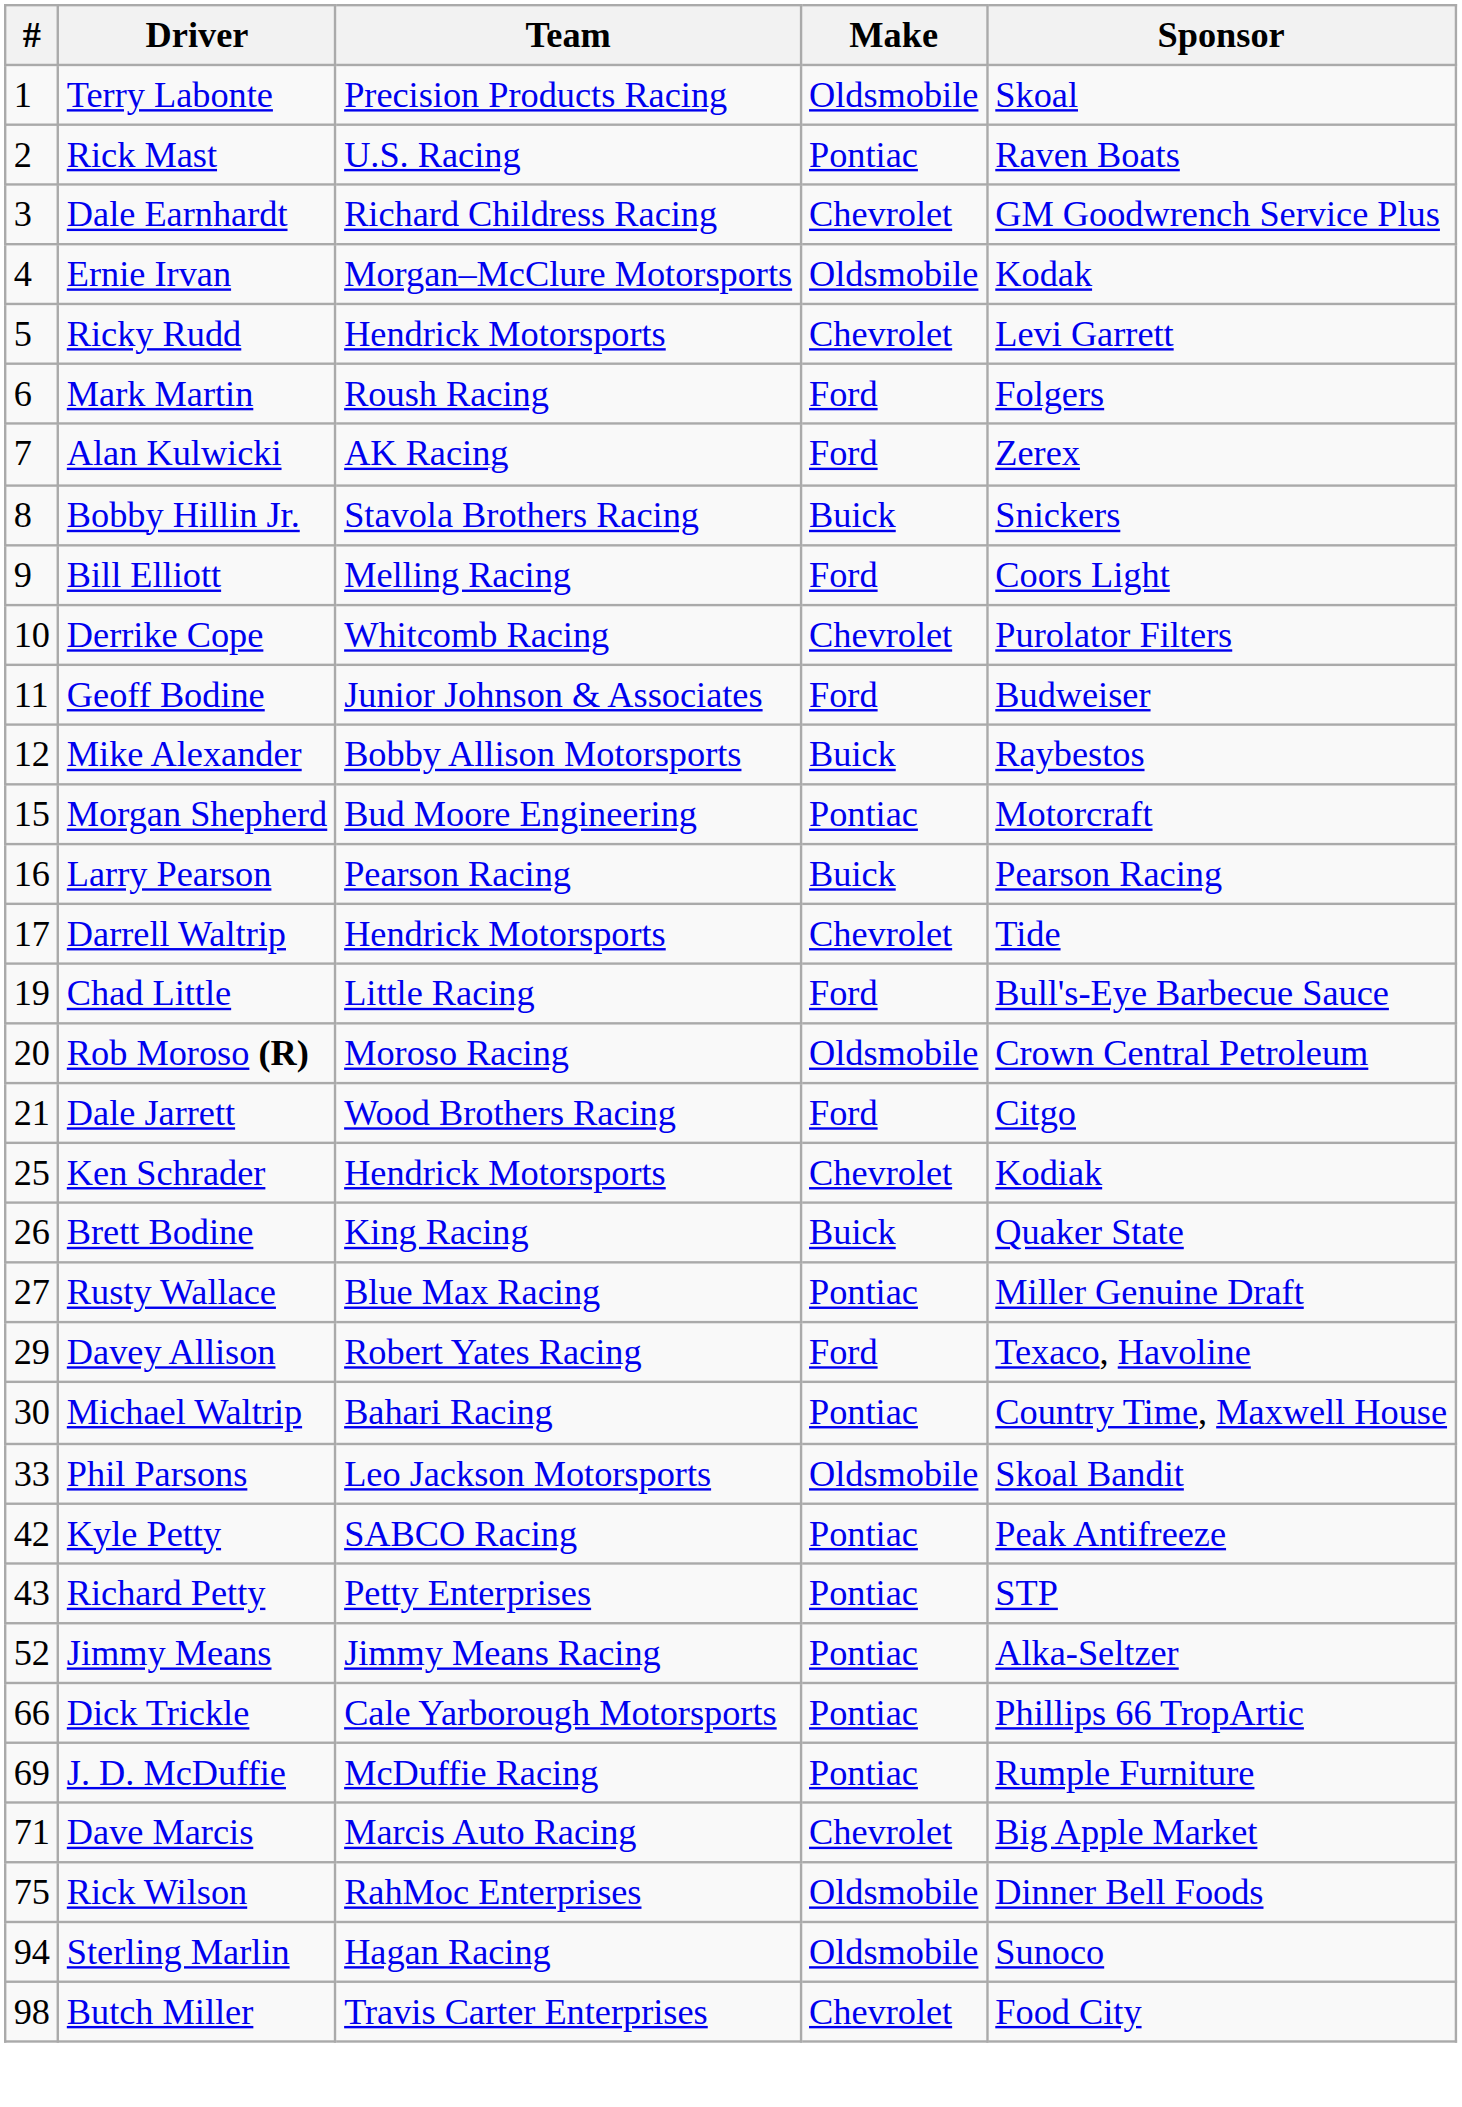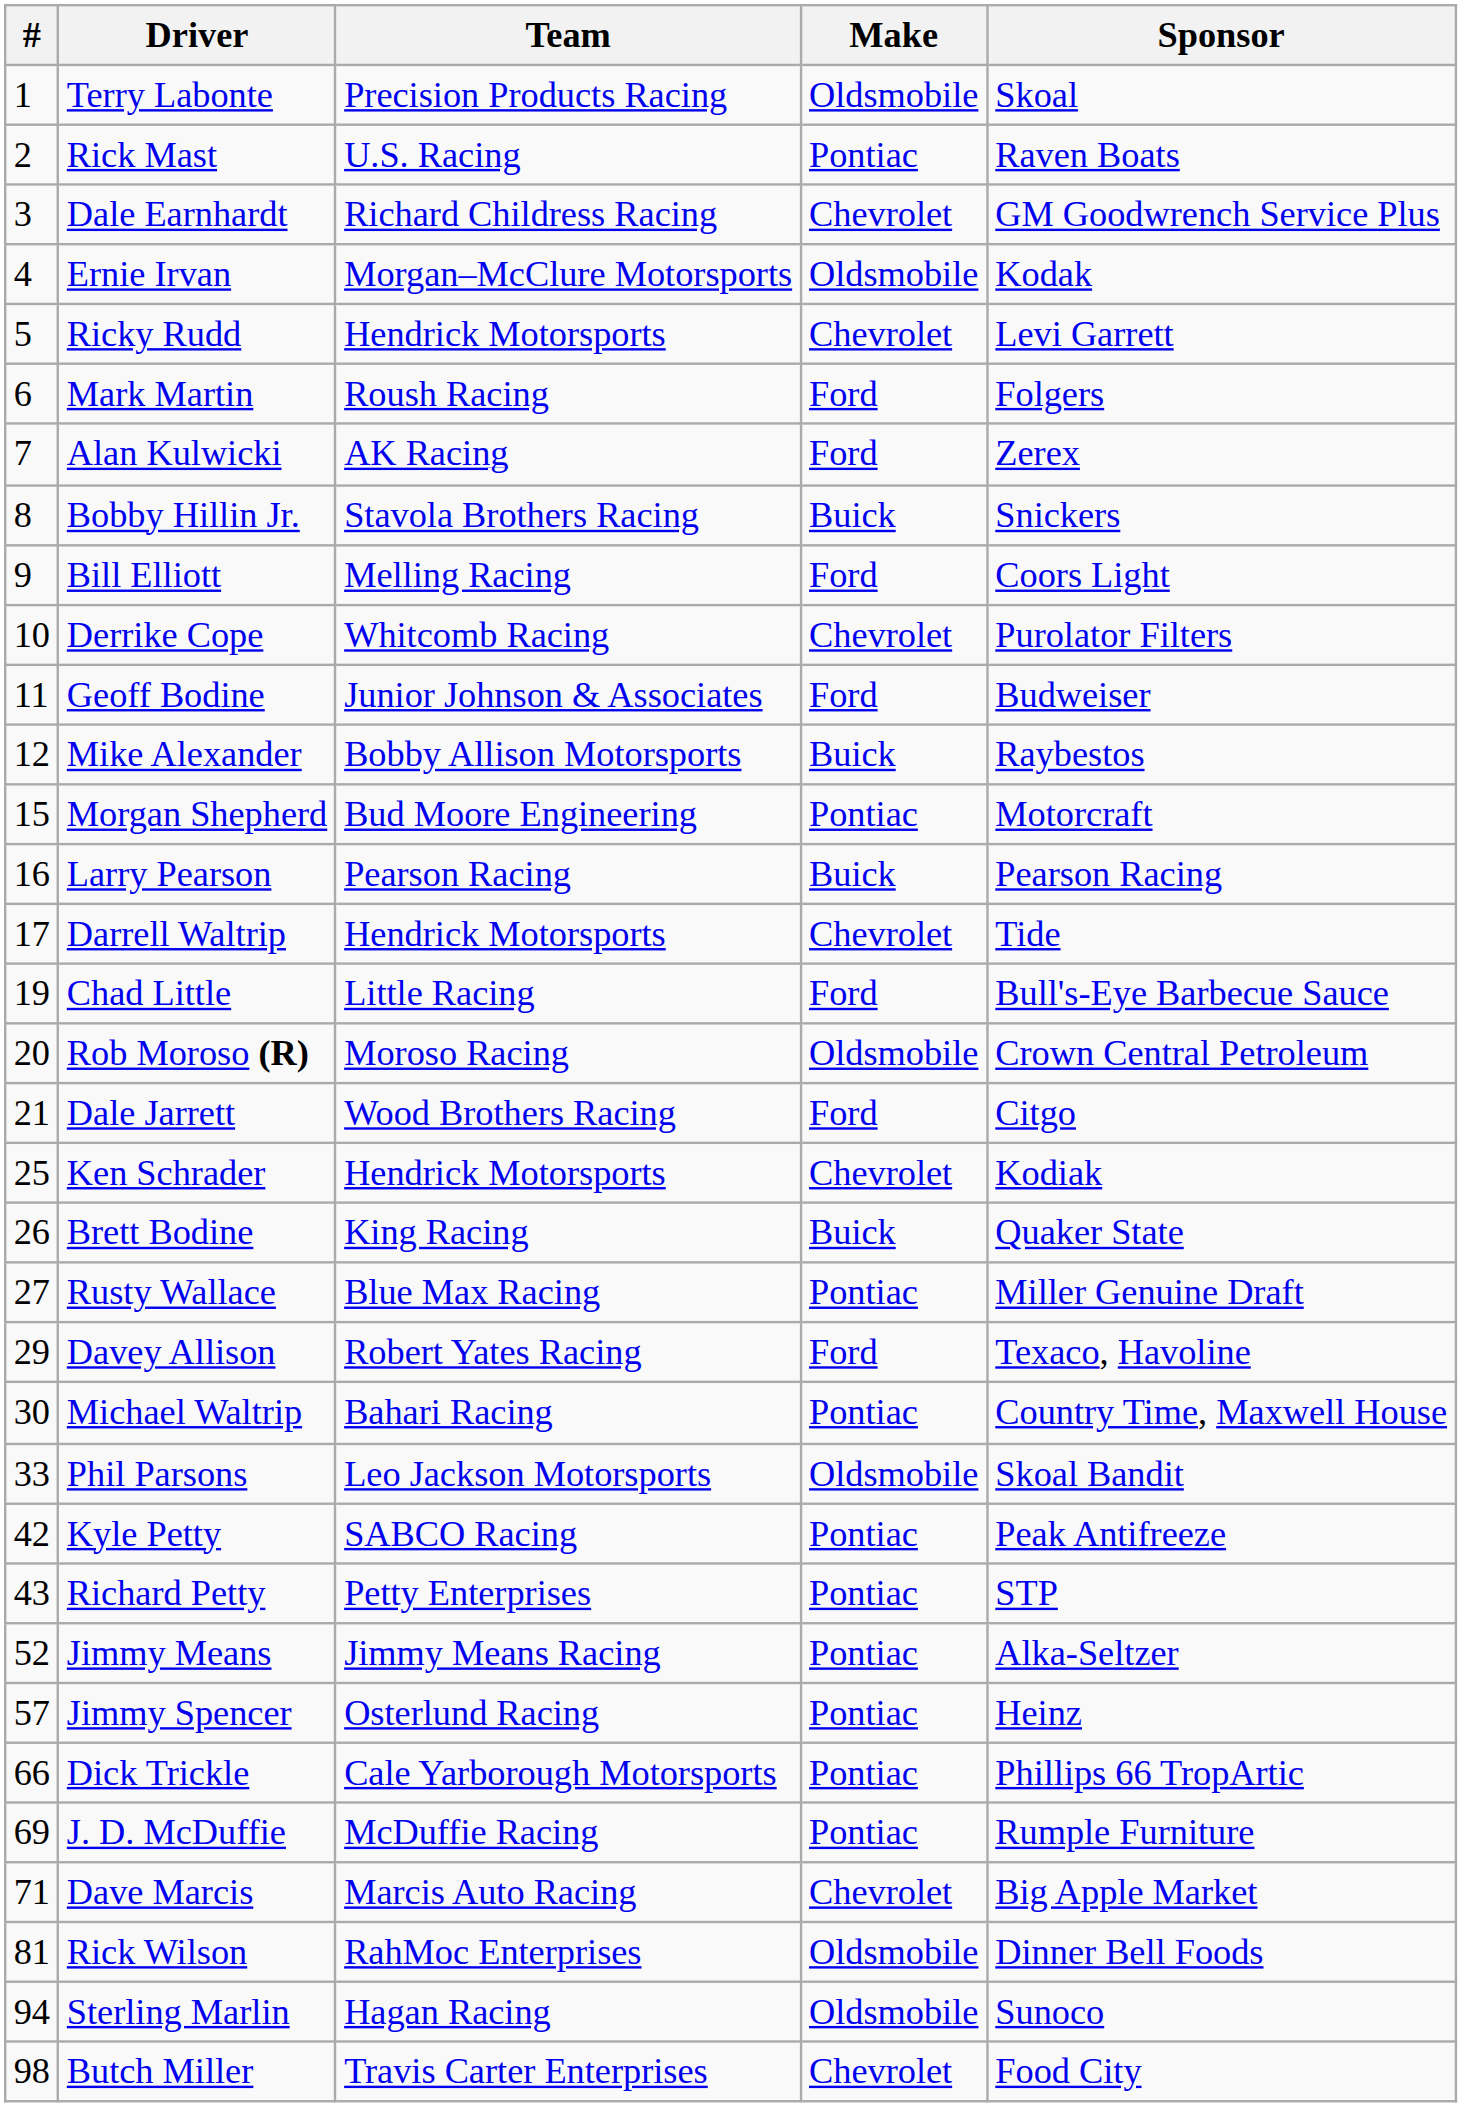+ row: 57 | Jimmy Spencer | Osterlund Racing | Pontiac | Heinz
Rick Wilson | #: 75 -> 81
